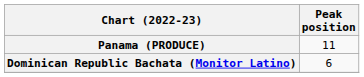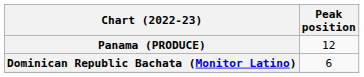Panama (PRODUCE) | Peak position: 11 -> 12
